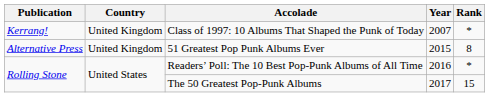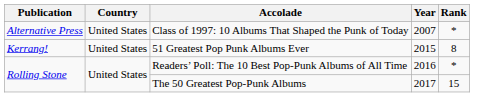Class of 1997: 10 Albums That Shaped the Punk of Today | Publication: Kerrang! -> Alternative Press
Class of 1997: 10 Albums That Shaped the Punk of Today | Country: United Kingdom -> United States
51 Greatest Pop Punk Albums Ever | Publication: Alternative Press -> Kerrang!
51 Greatest Pop Punk Albums Ever | Country: United Kingdom -> United States
